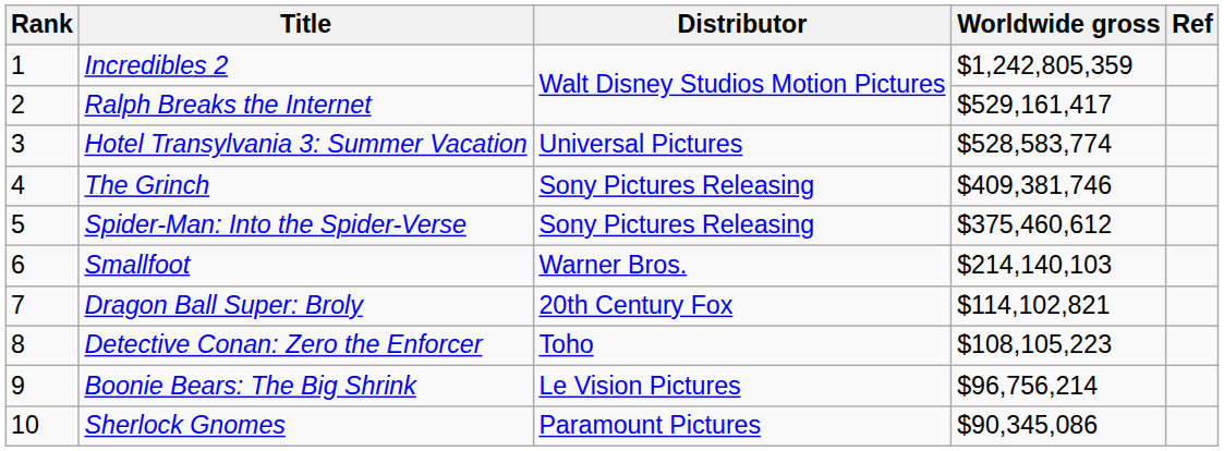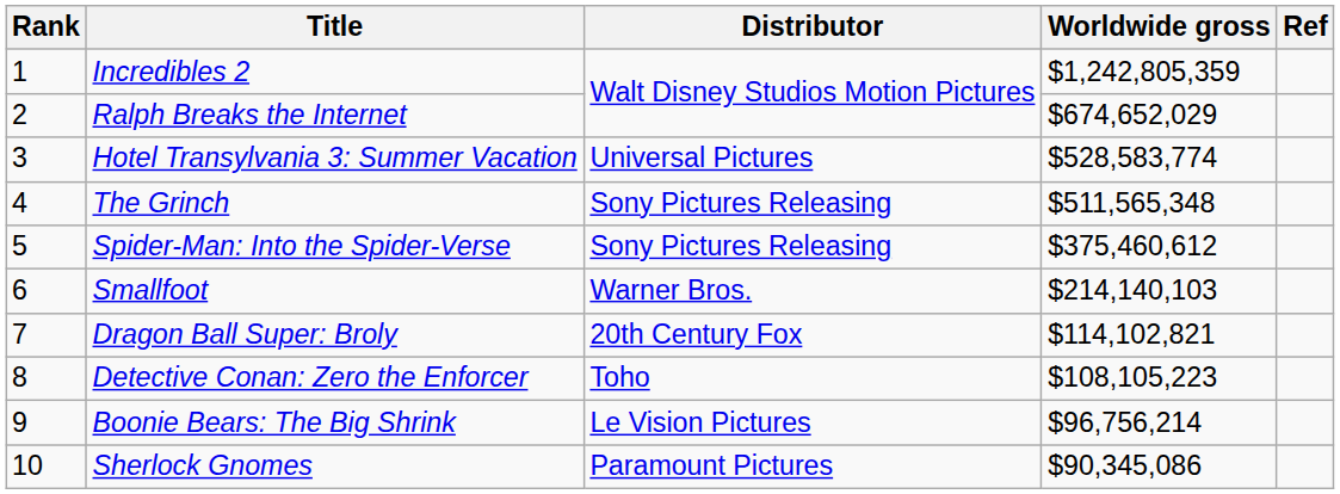Ralph Breaks the Internet | Worldwide gross: $529,161,417 -> $674,652,029
The Grinch | Worldwide gross: $409,381,746 -> $511,565,348
